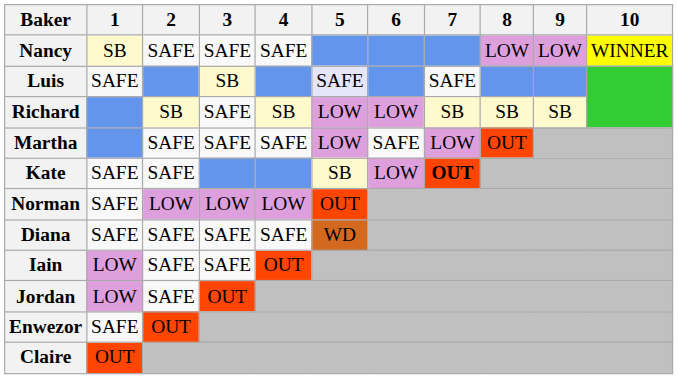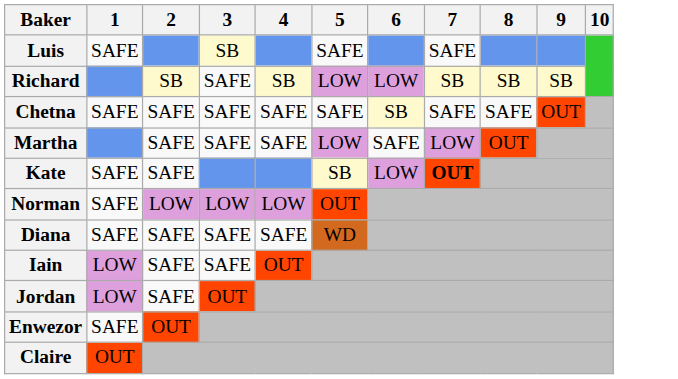- row: Nancy | SB | SAFE | SAFE | SAFE | LOW | LOW | WINNER
Luis | 5: lavender background -> no background
+ row: Chetna | SAFE | SAFE | SAFE | SAFE | SAFE | SB | SAFE | SAFE | OUT
